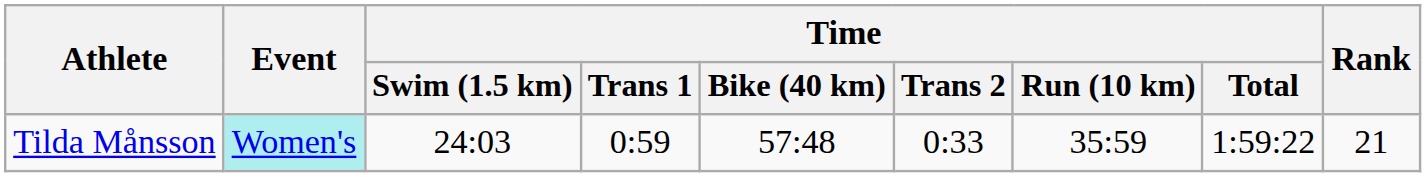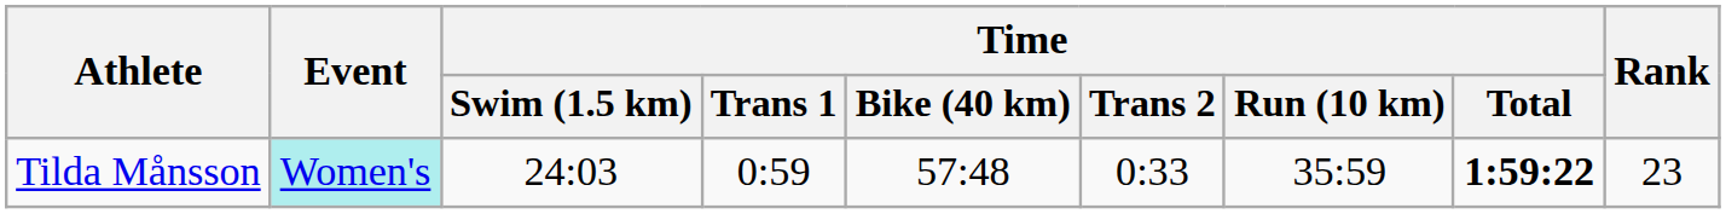Tilda Månsson | Time / Total: normal -> bold
Tilda Månsson | Rank: 21 -> 23
